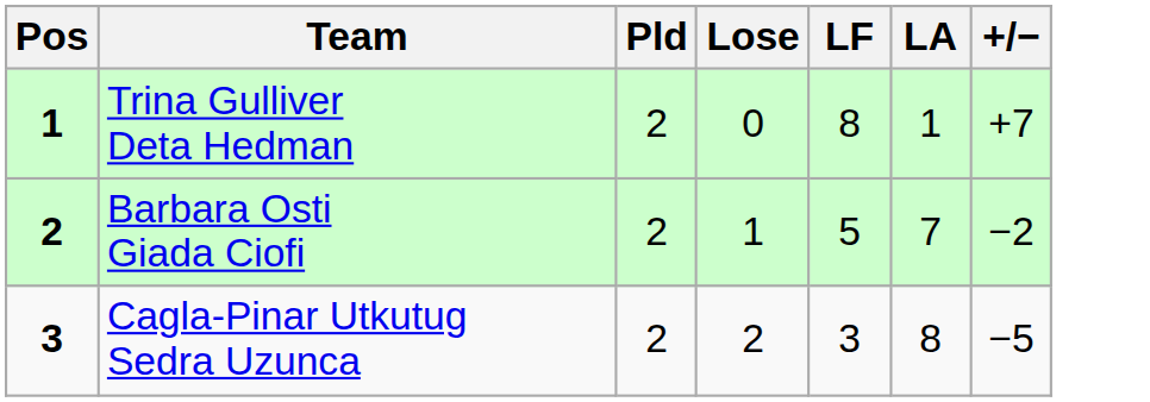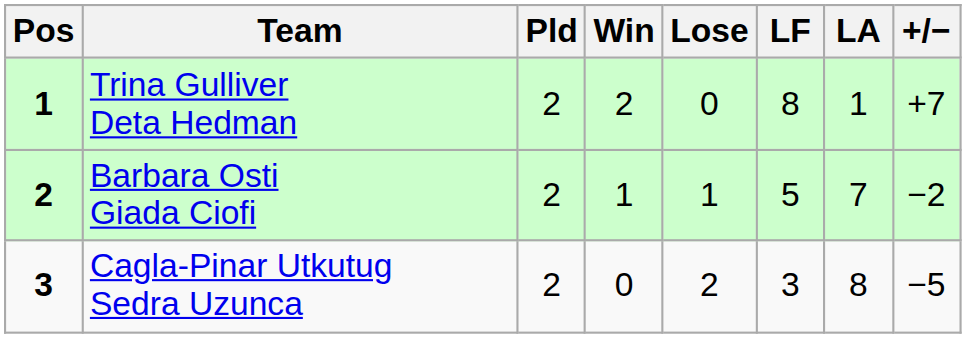+ column: Win | 2 | 1 | 0
